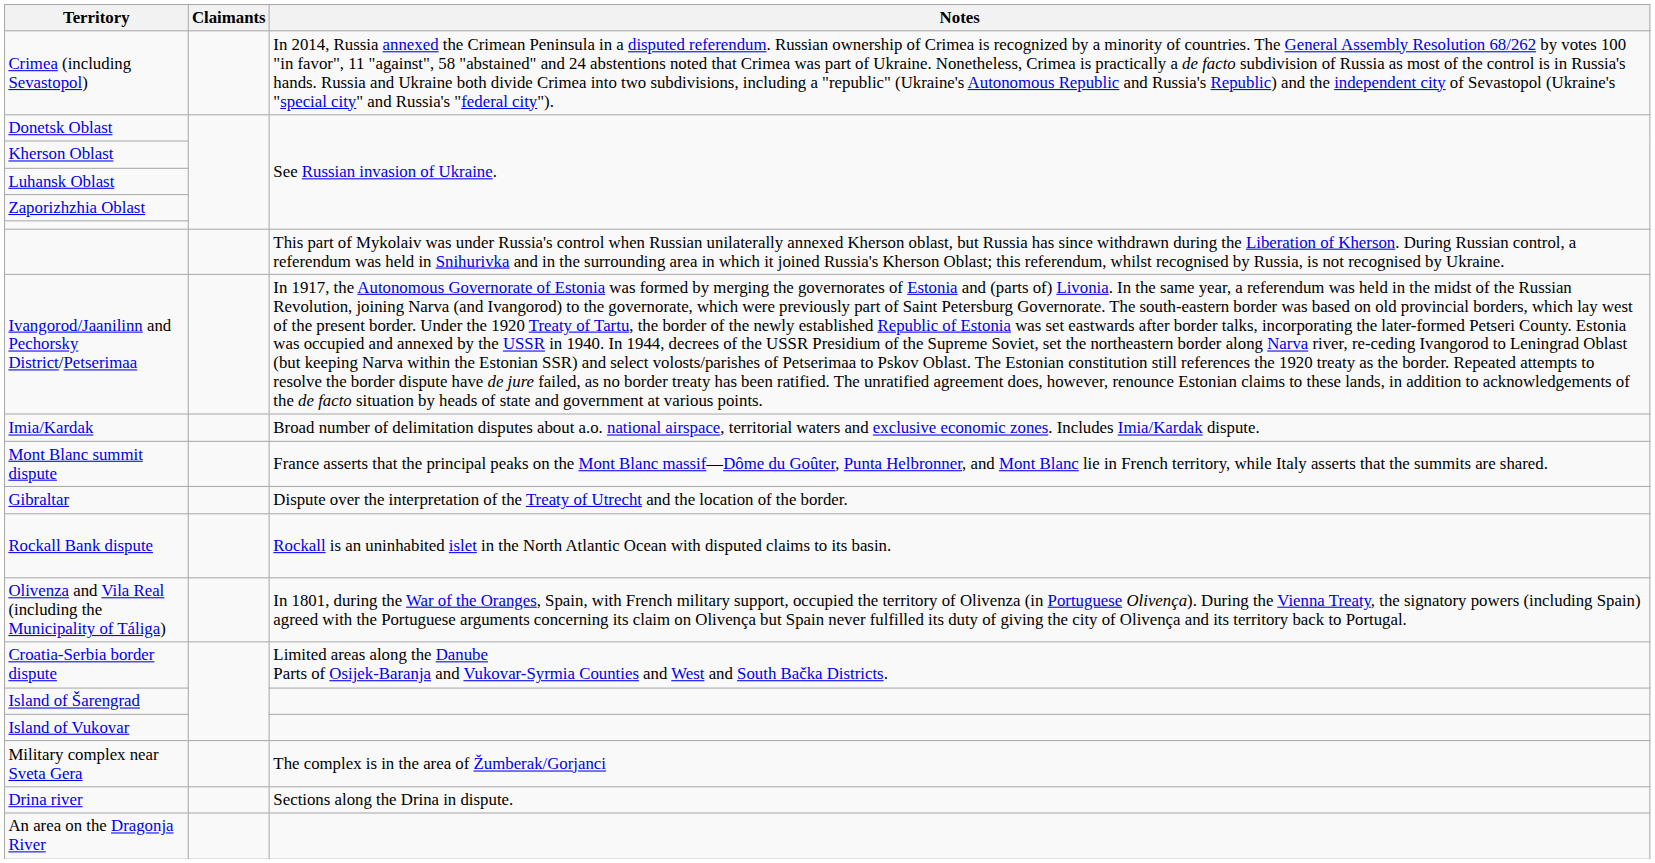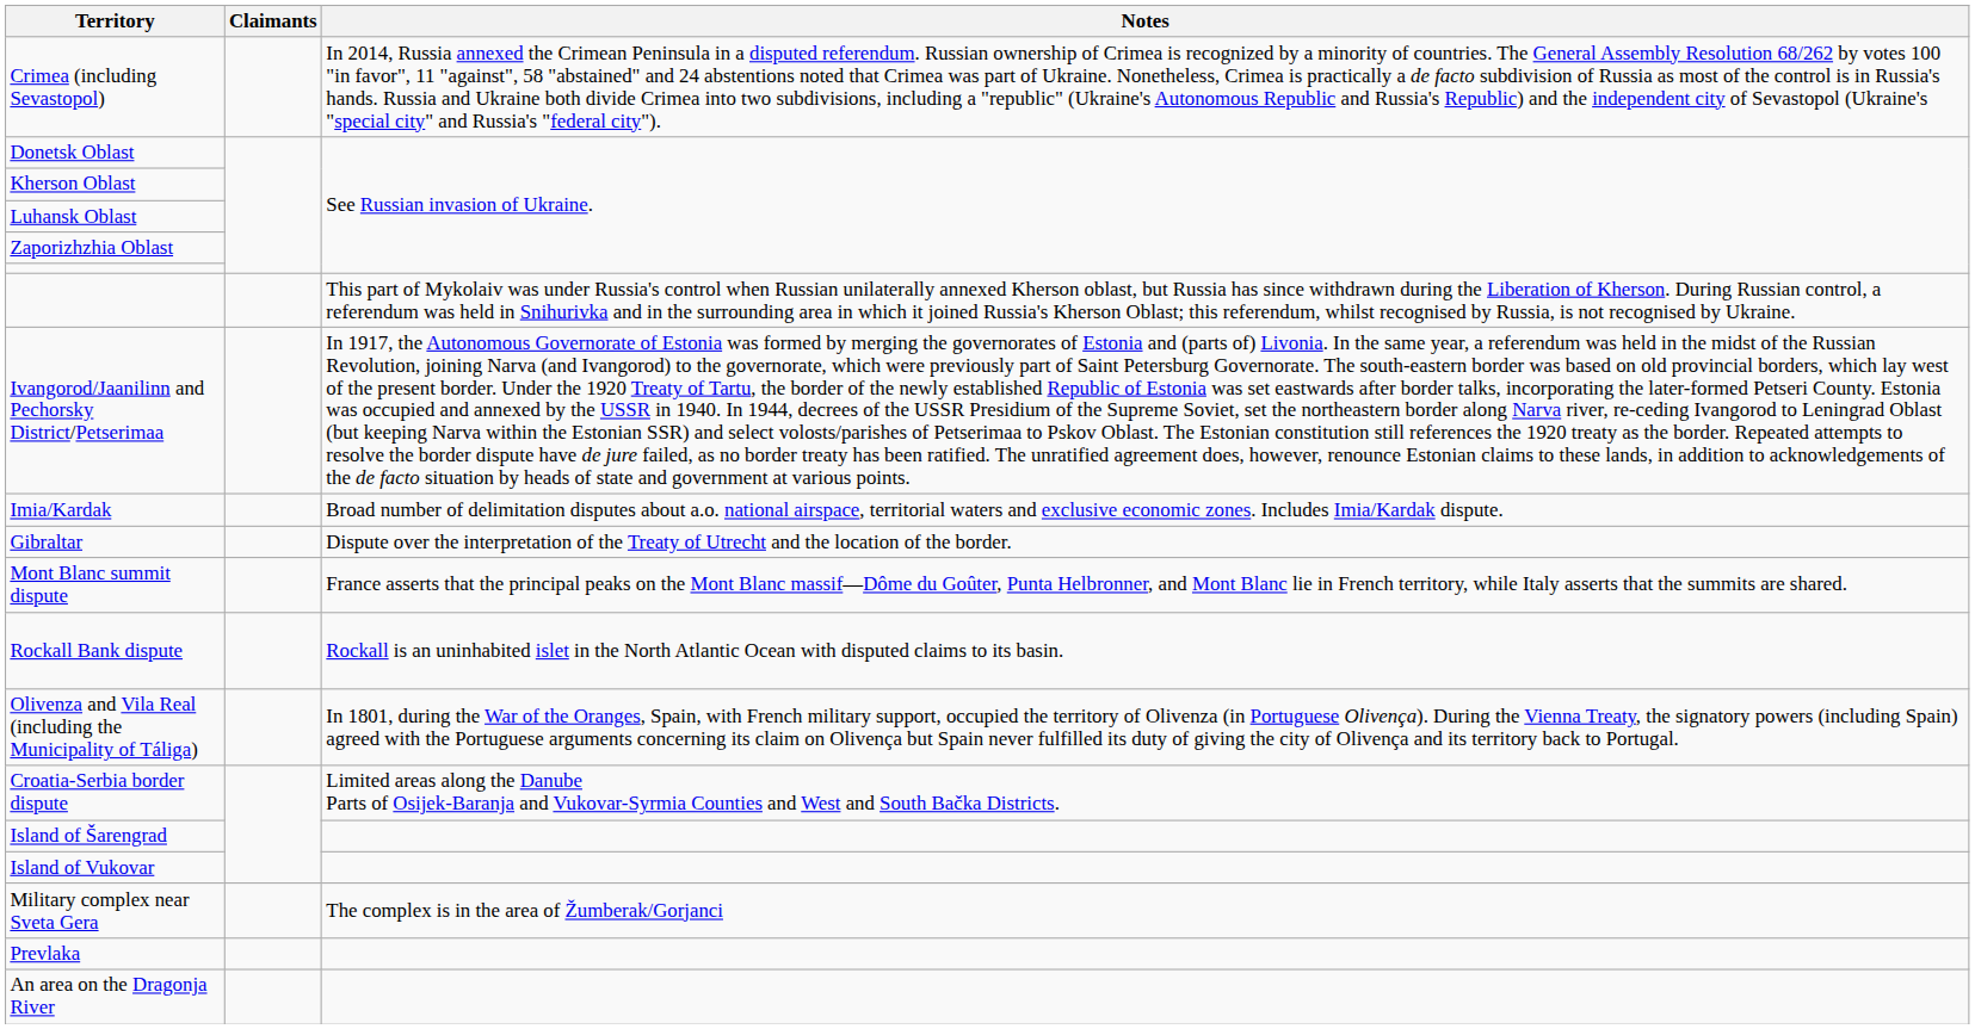rows swapped: Mont Blanc summit dispute <-> Gibraltar
- row: Drina river | Sections along the Drina in dispute.
+ row: Prevlaka
